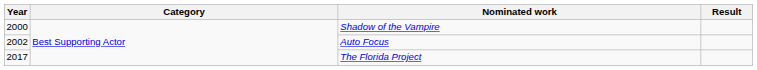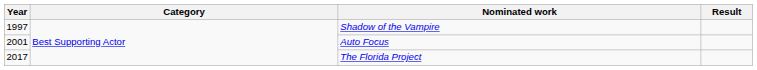Shadow of the Vampire | Year: 2000 -> 1997
Auto Focus | Year: 2002 -> 2001
